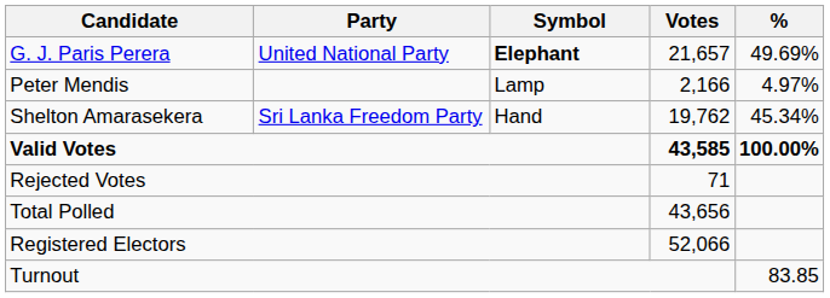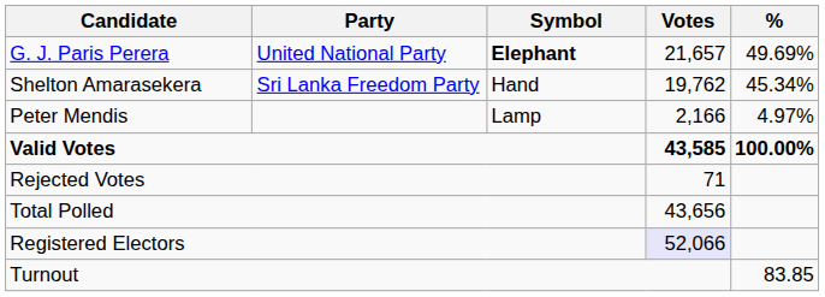rows swapped: Shelton Amarasekera <-> Peter Mendis
Registered Electors | Votes: no background -> lavender background
